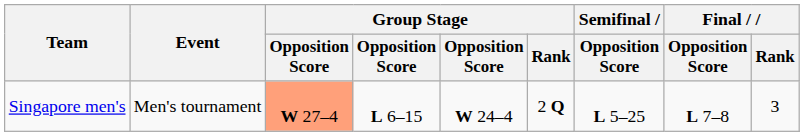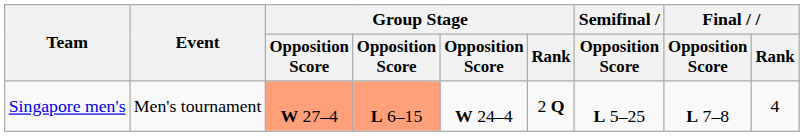Singapore men's | column 4: no background -> lightsalmon background
Singapore men's | Final / Rank: 3 -> 4
